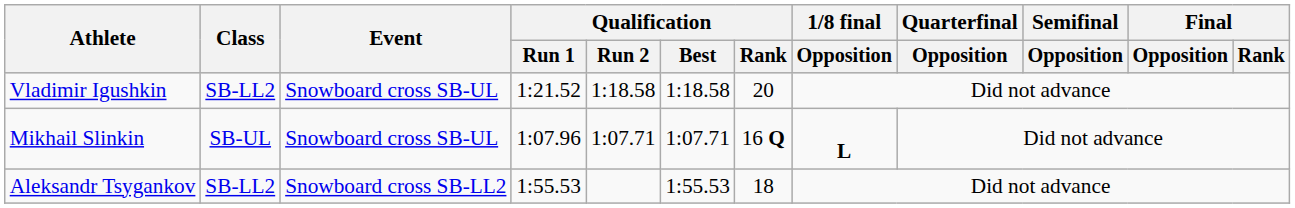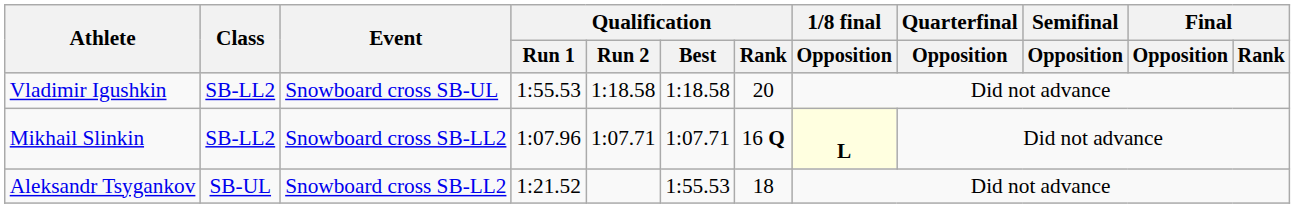Vladimir Igushkin | Qualification / Run 1: 1:21.52 -> 1:55.53
Mikhail Slinkin | Class: SB-UL -> SB-LL2
Mikhail Slinkin | Event: Snowboard cross SB-UL -> Snowboard cross SB-LL2
Mikhail Slinkin | 1/8 final / Opposition: no background -> lightyellow background
Aleksandr Tsygankov | Class: SB-LL2 -> SB-UL
Aleksandr Tsygankov | Qualification / Run 1: 1:55.53 -> 1:21.52
